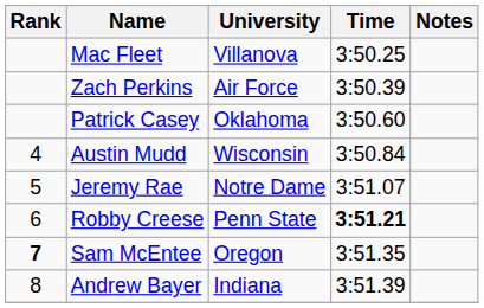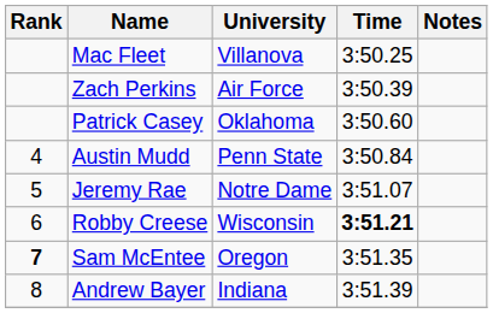Austin Mudd | University: Wisconsin -> Penn State
Robby Creese | University: Penn State -> Wisconsin
